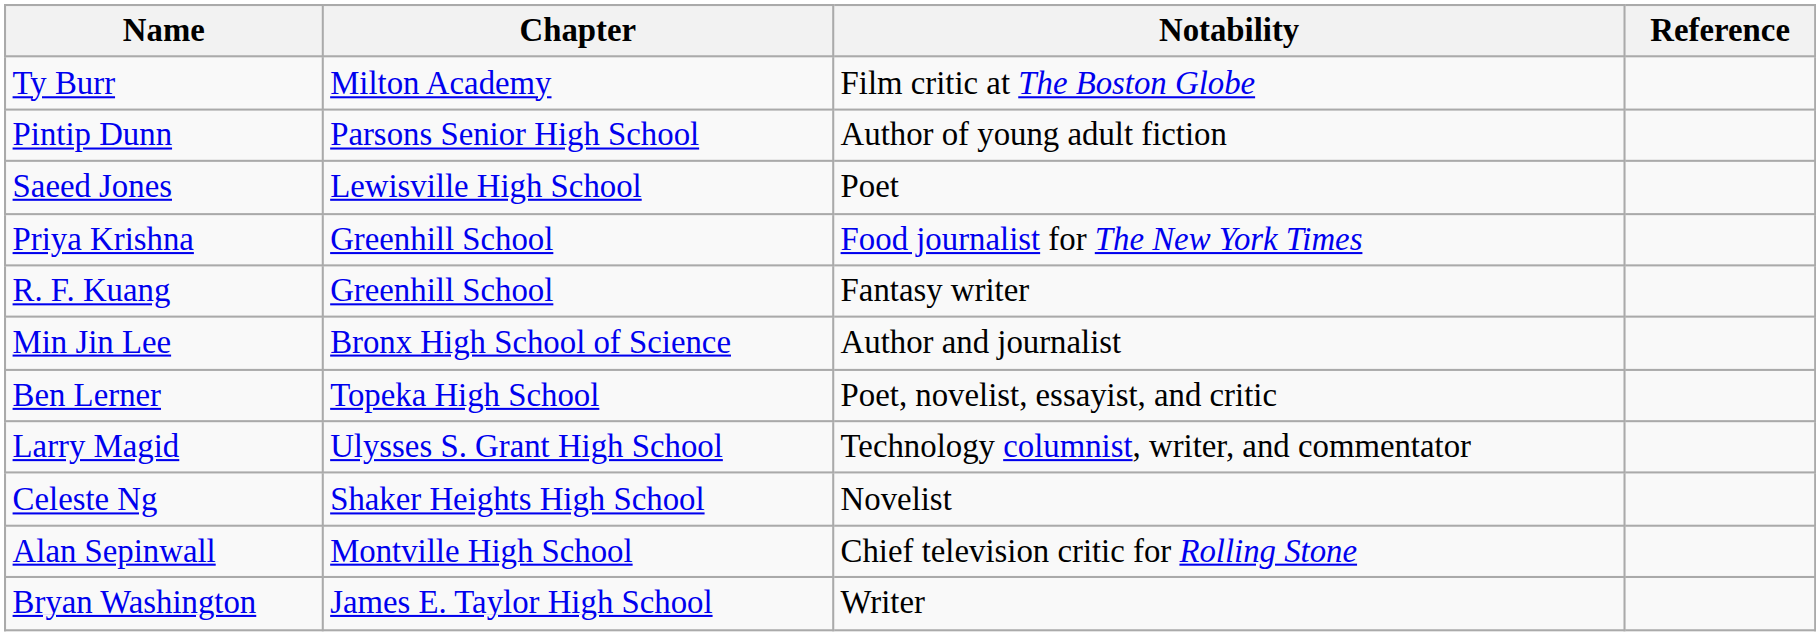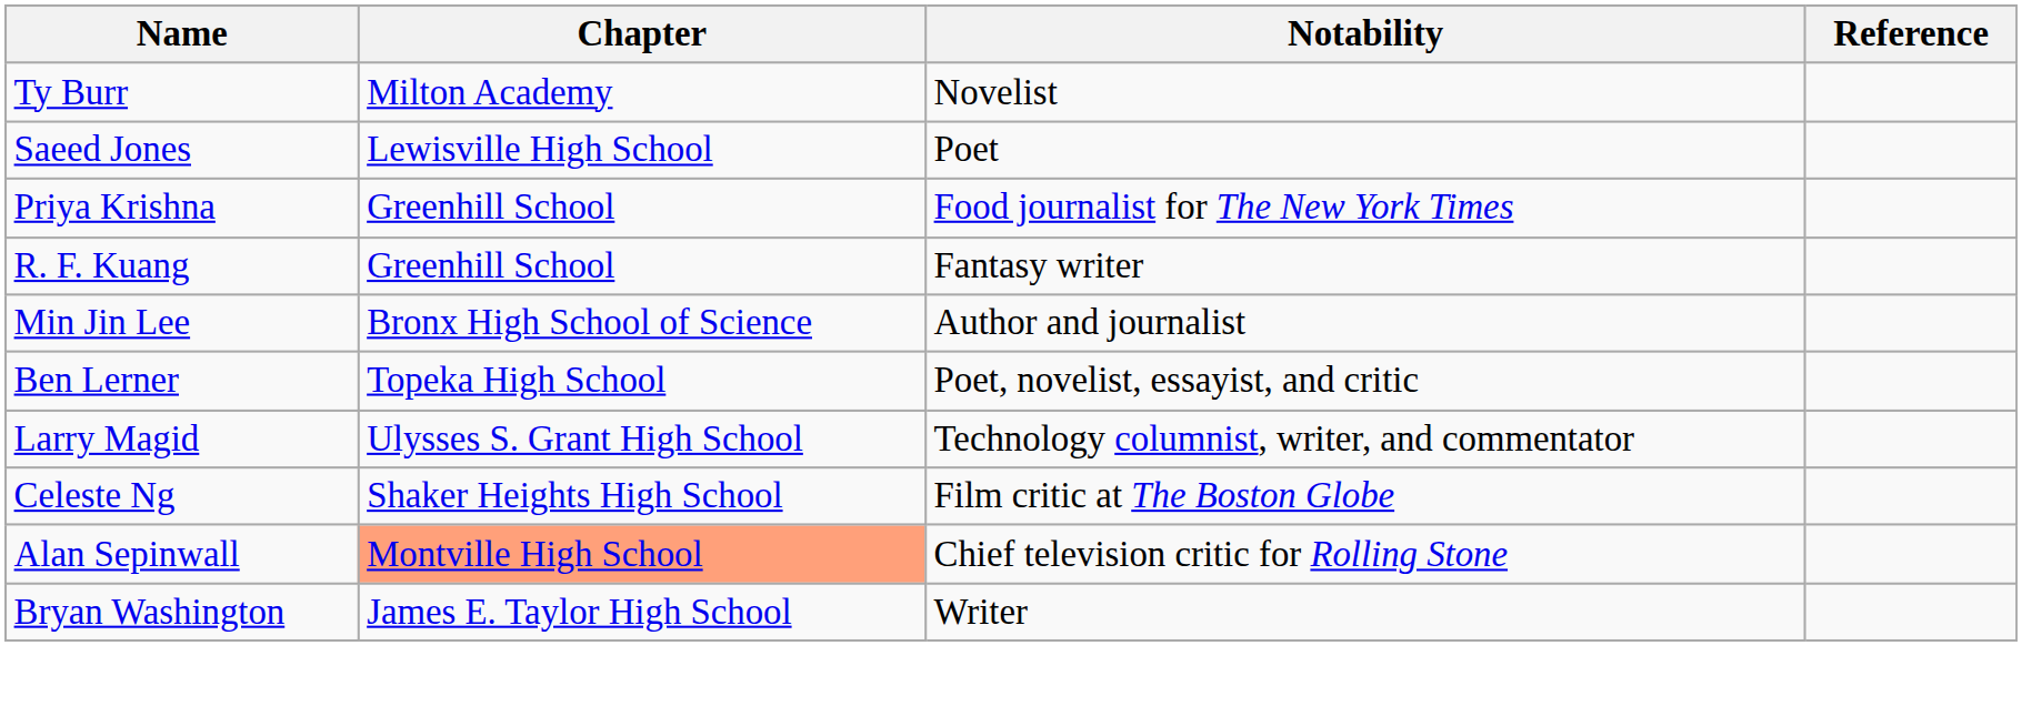Ty Burr | Notability: Film critic at The Boston Globe -> Novelist
- row: Pintip Dunn | Parsons Senior High School | Author of young adult fiction
Celeste Ng | Notability: Novelist -> Film critic at The Boston Globe
Alan Sepinwall | Chapter: no background -> lightsalmon background
